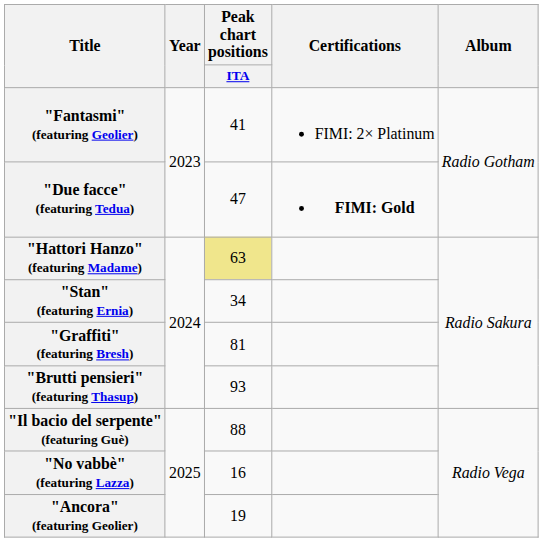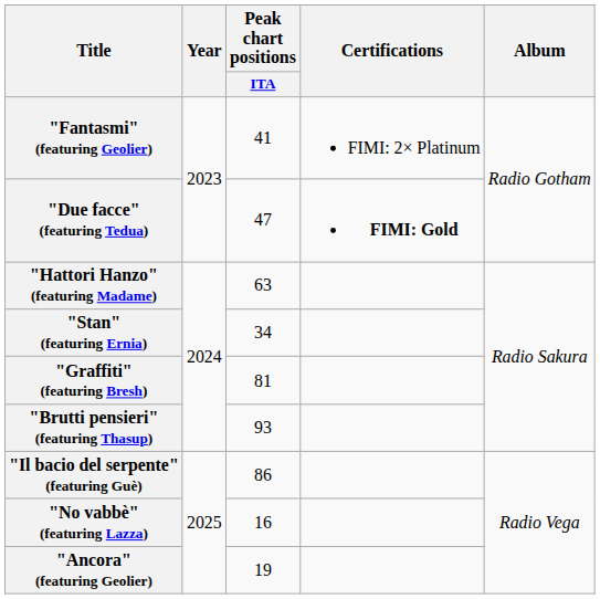"Hattori Hanzo" (featuring Madame) | Peak chart positions / ITA: khaki background -> no background
"Il bacio del serpente" (featuring Guè) | Peak chart positions / ITA: 88 -> 86
